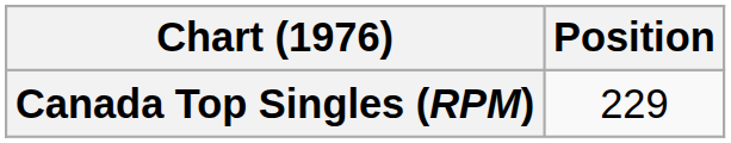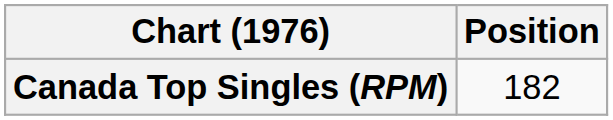Canada Top Singles (RPM) | Position: 229 -> 182
